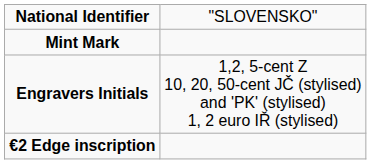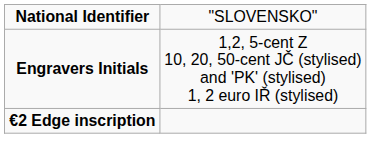- row: Mint Mark
